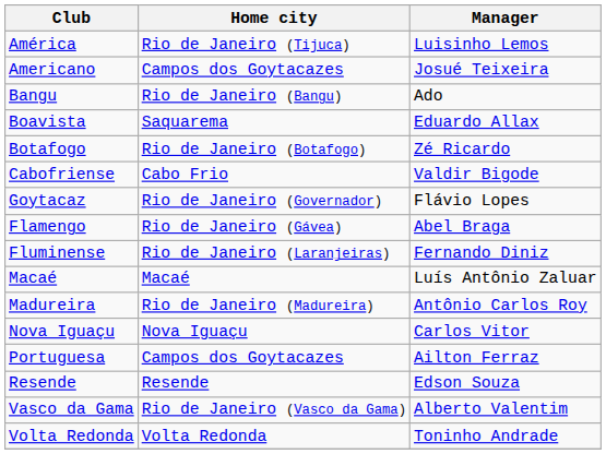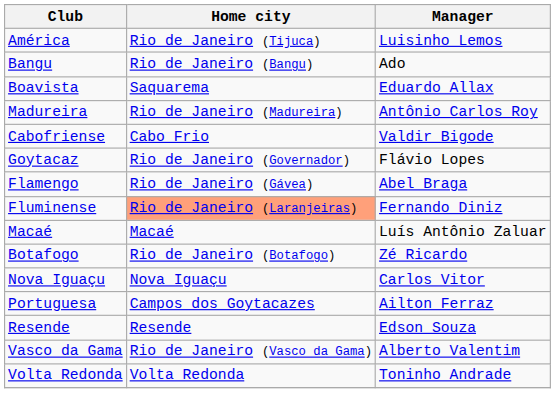- row: Americano | Campos dos Goytacazes | Josué Teixeira
rows swapped: Botafogo <-> Madureira
Fluminense | Home city: no background -> lightsalmon background
